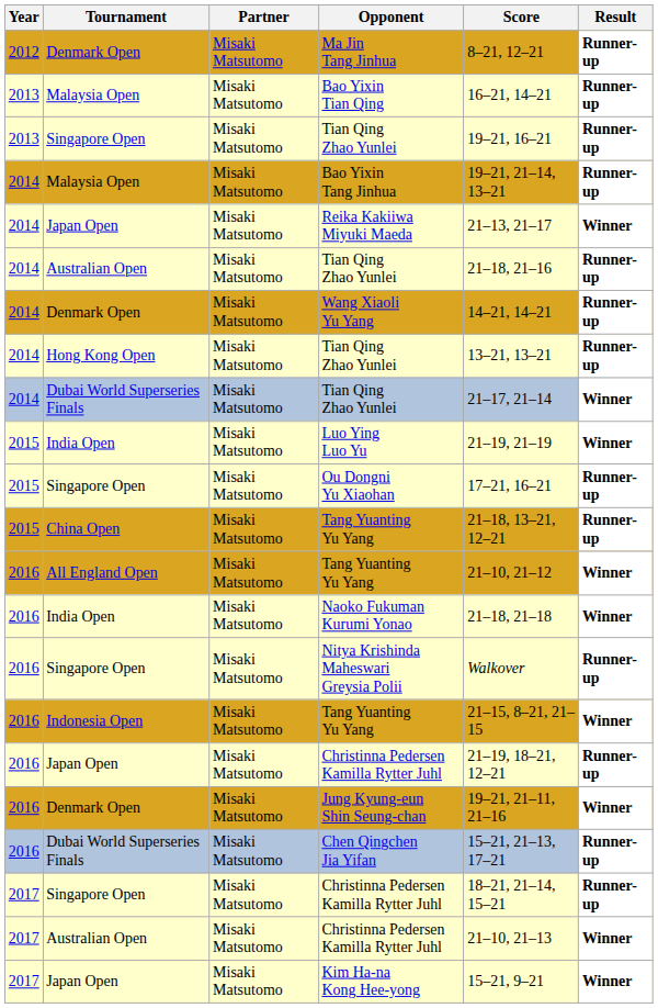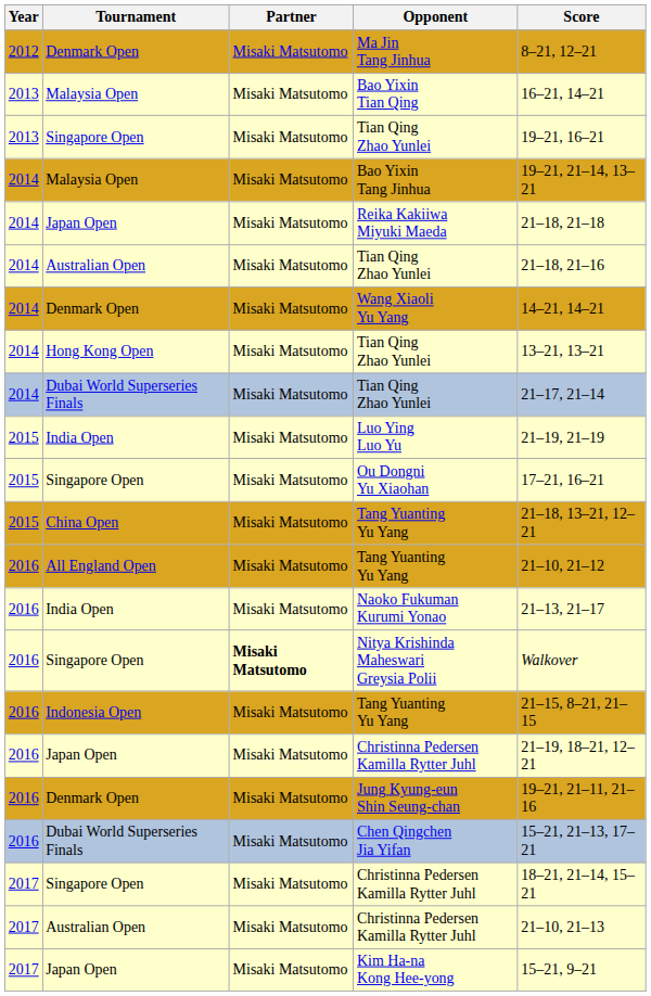- column: Result | Runner-up | Runner-up | Runner-up | Runner-up | Winner | Runner-up | Runner-up | Runner-up | Winner | Winner | Runner-up | Runner-up | Winner | Winner | Runner-up | Winner | Runner-up | Winner | Runner-up | Runner-up | Winner | Winner
Reika Kakiiwa Miyuki Maeda | Score: 21–13, 21–17 -> 21–18, 21–18
Naoko Fukuman Kurumi Yonao | Score: 21–18, 21–18 -> 21–13, 21–17
Nitya Krishinda Maheswari Greysia Polii | Partner: normal -> bold
